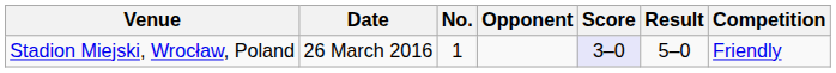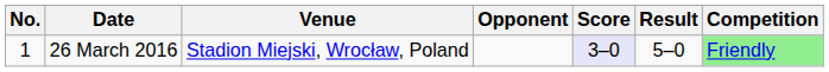columns swapped: No. <-> Venue
26 March 2016 | Competition: no background -> lightgreen background
